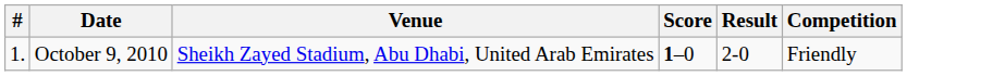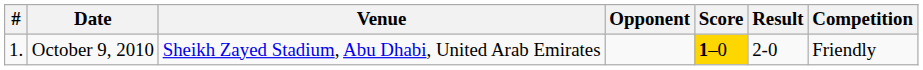+ column: Opponent
October 9, 2010 | Score: no background -> gold background
